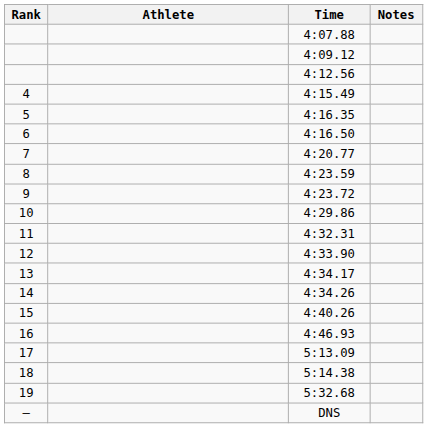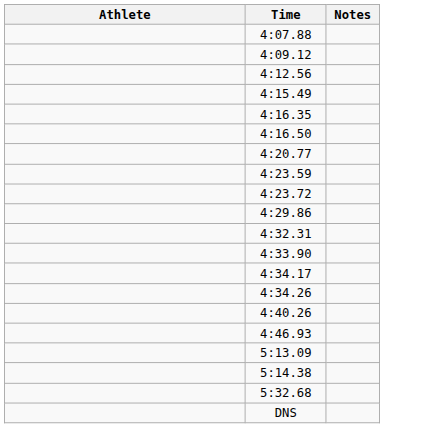- column: Rank | 4 | 5 | 6 | 7 | 8 | 9 | 10 | 11 | 12 | 13 | 14 | 15 | 16 | 17 | 18 | 19 | —
